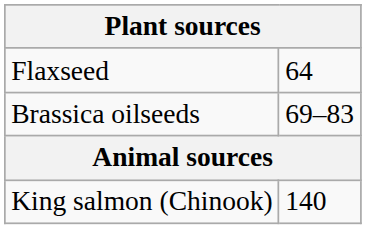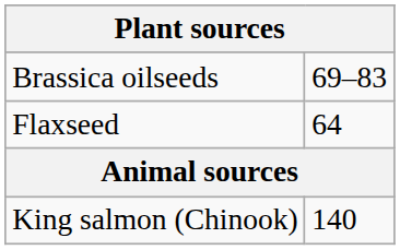rows swapped: Brassica oilseeds <-> Flaxseed
